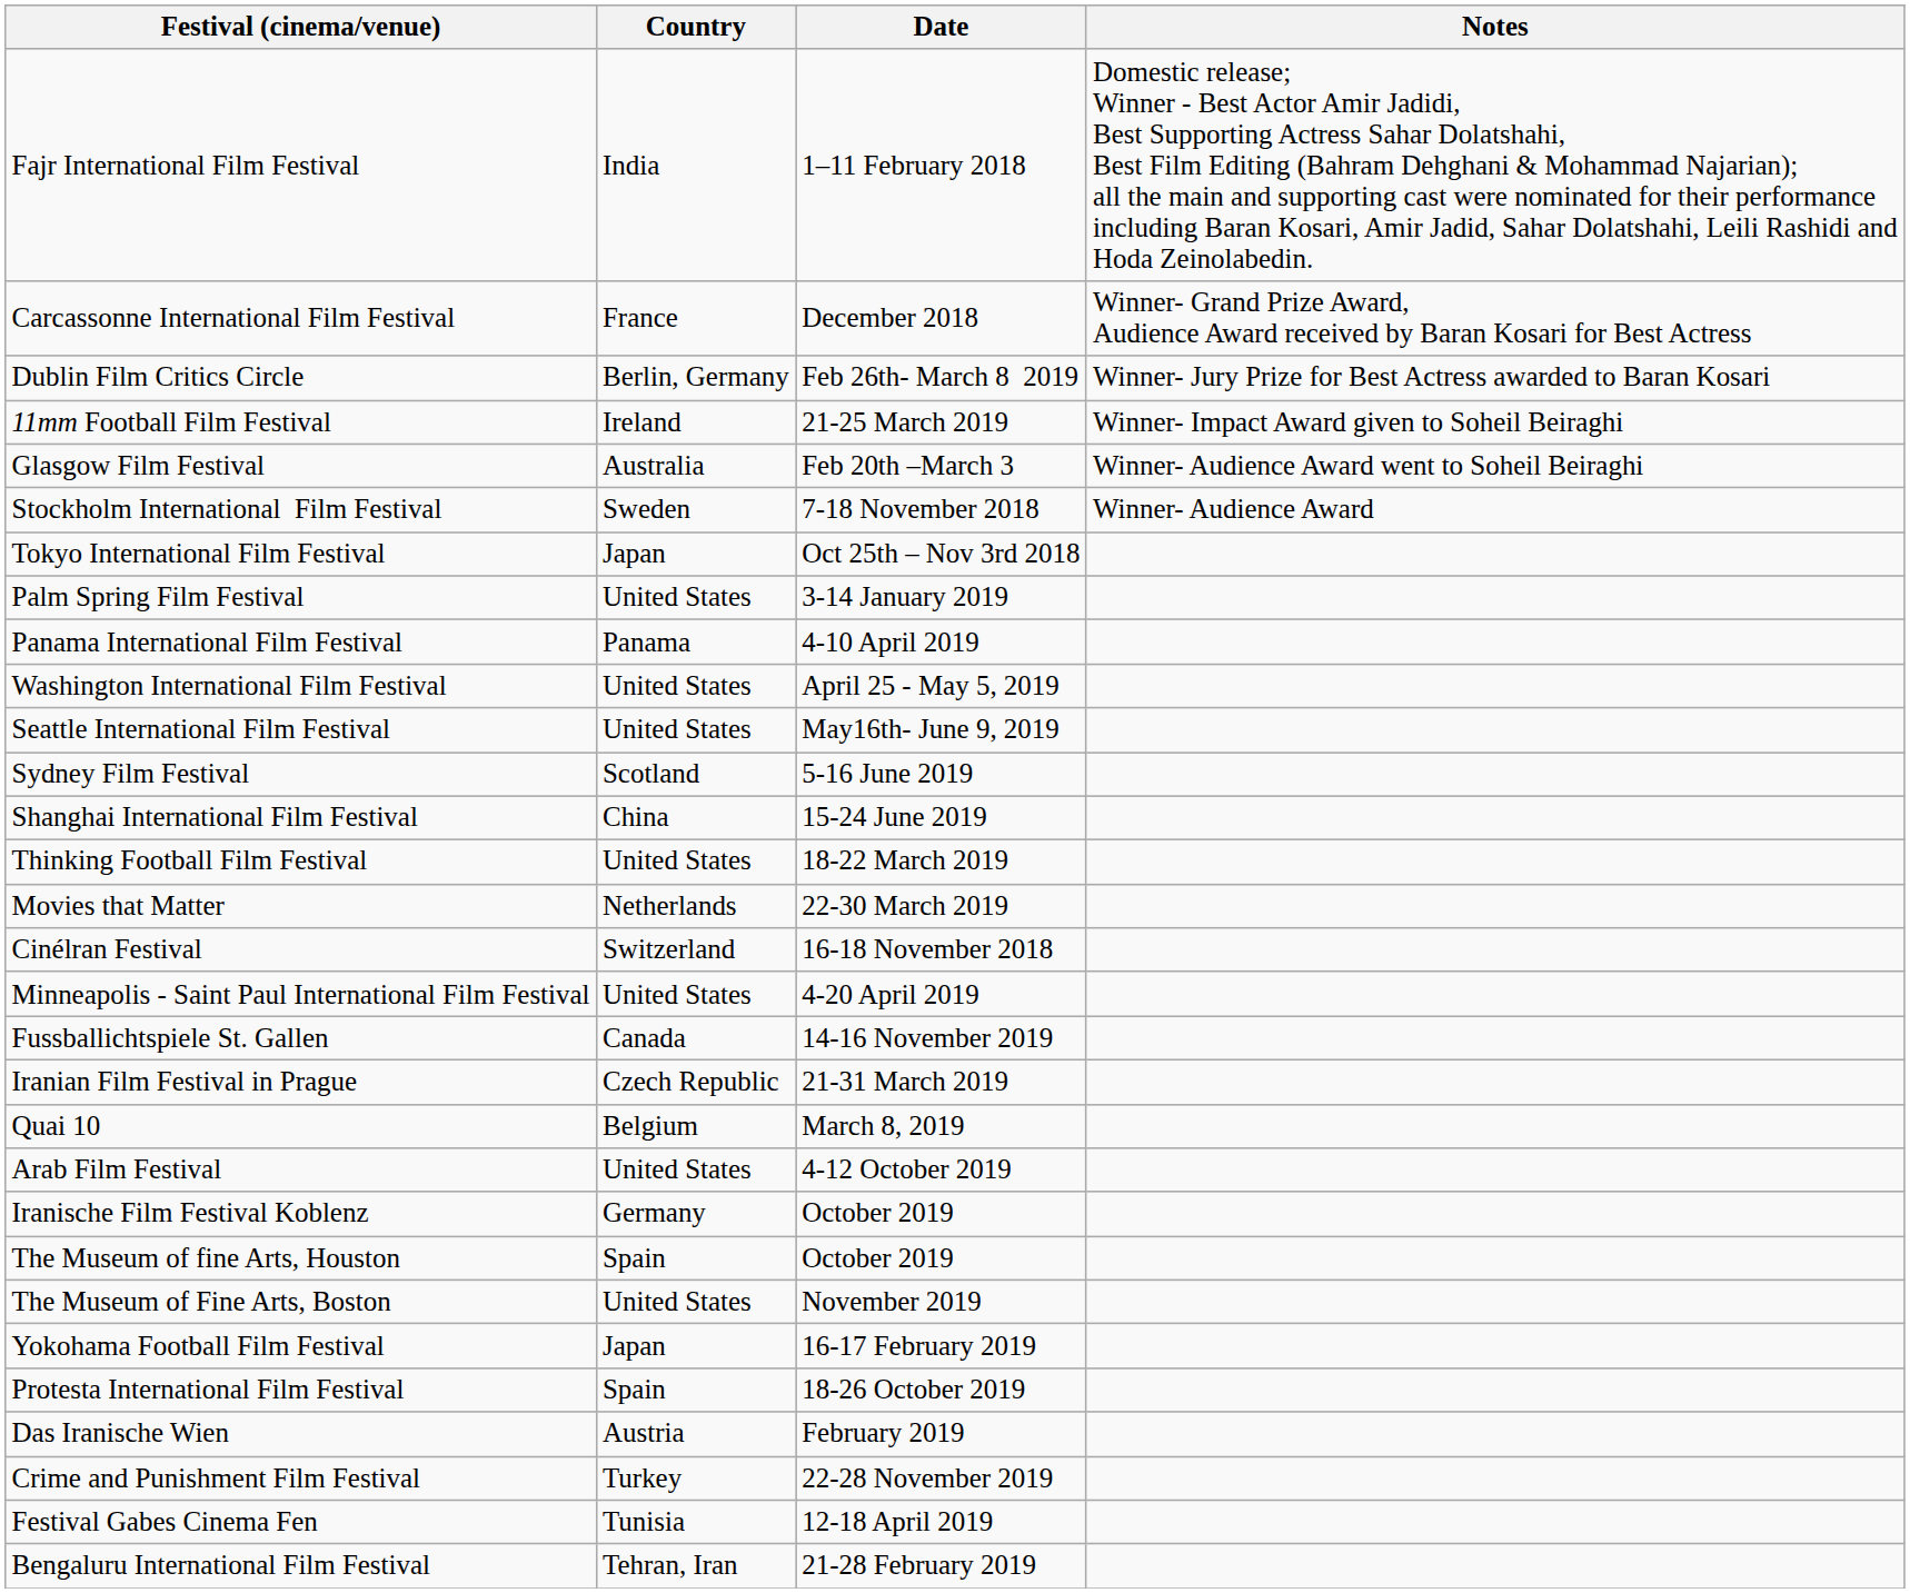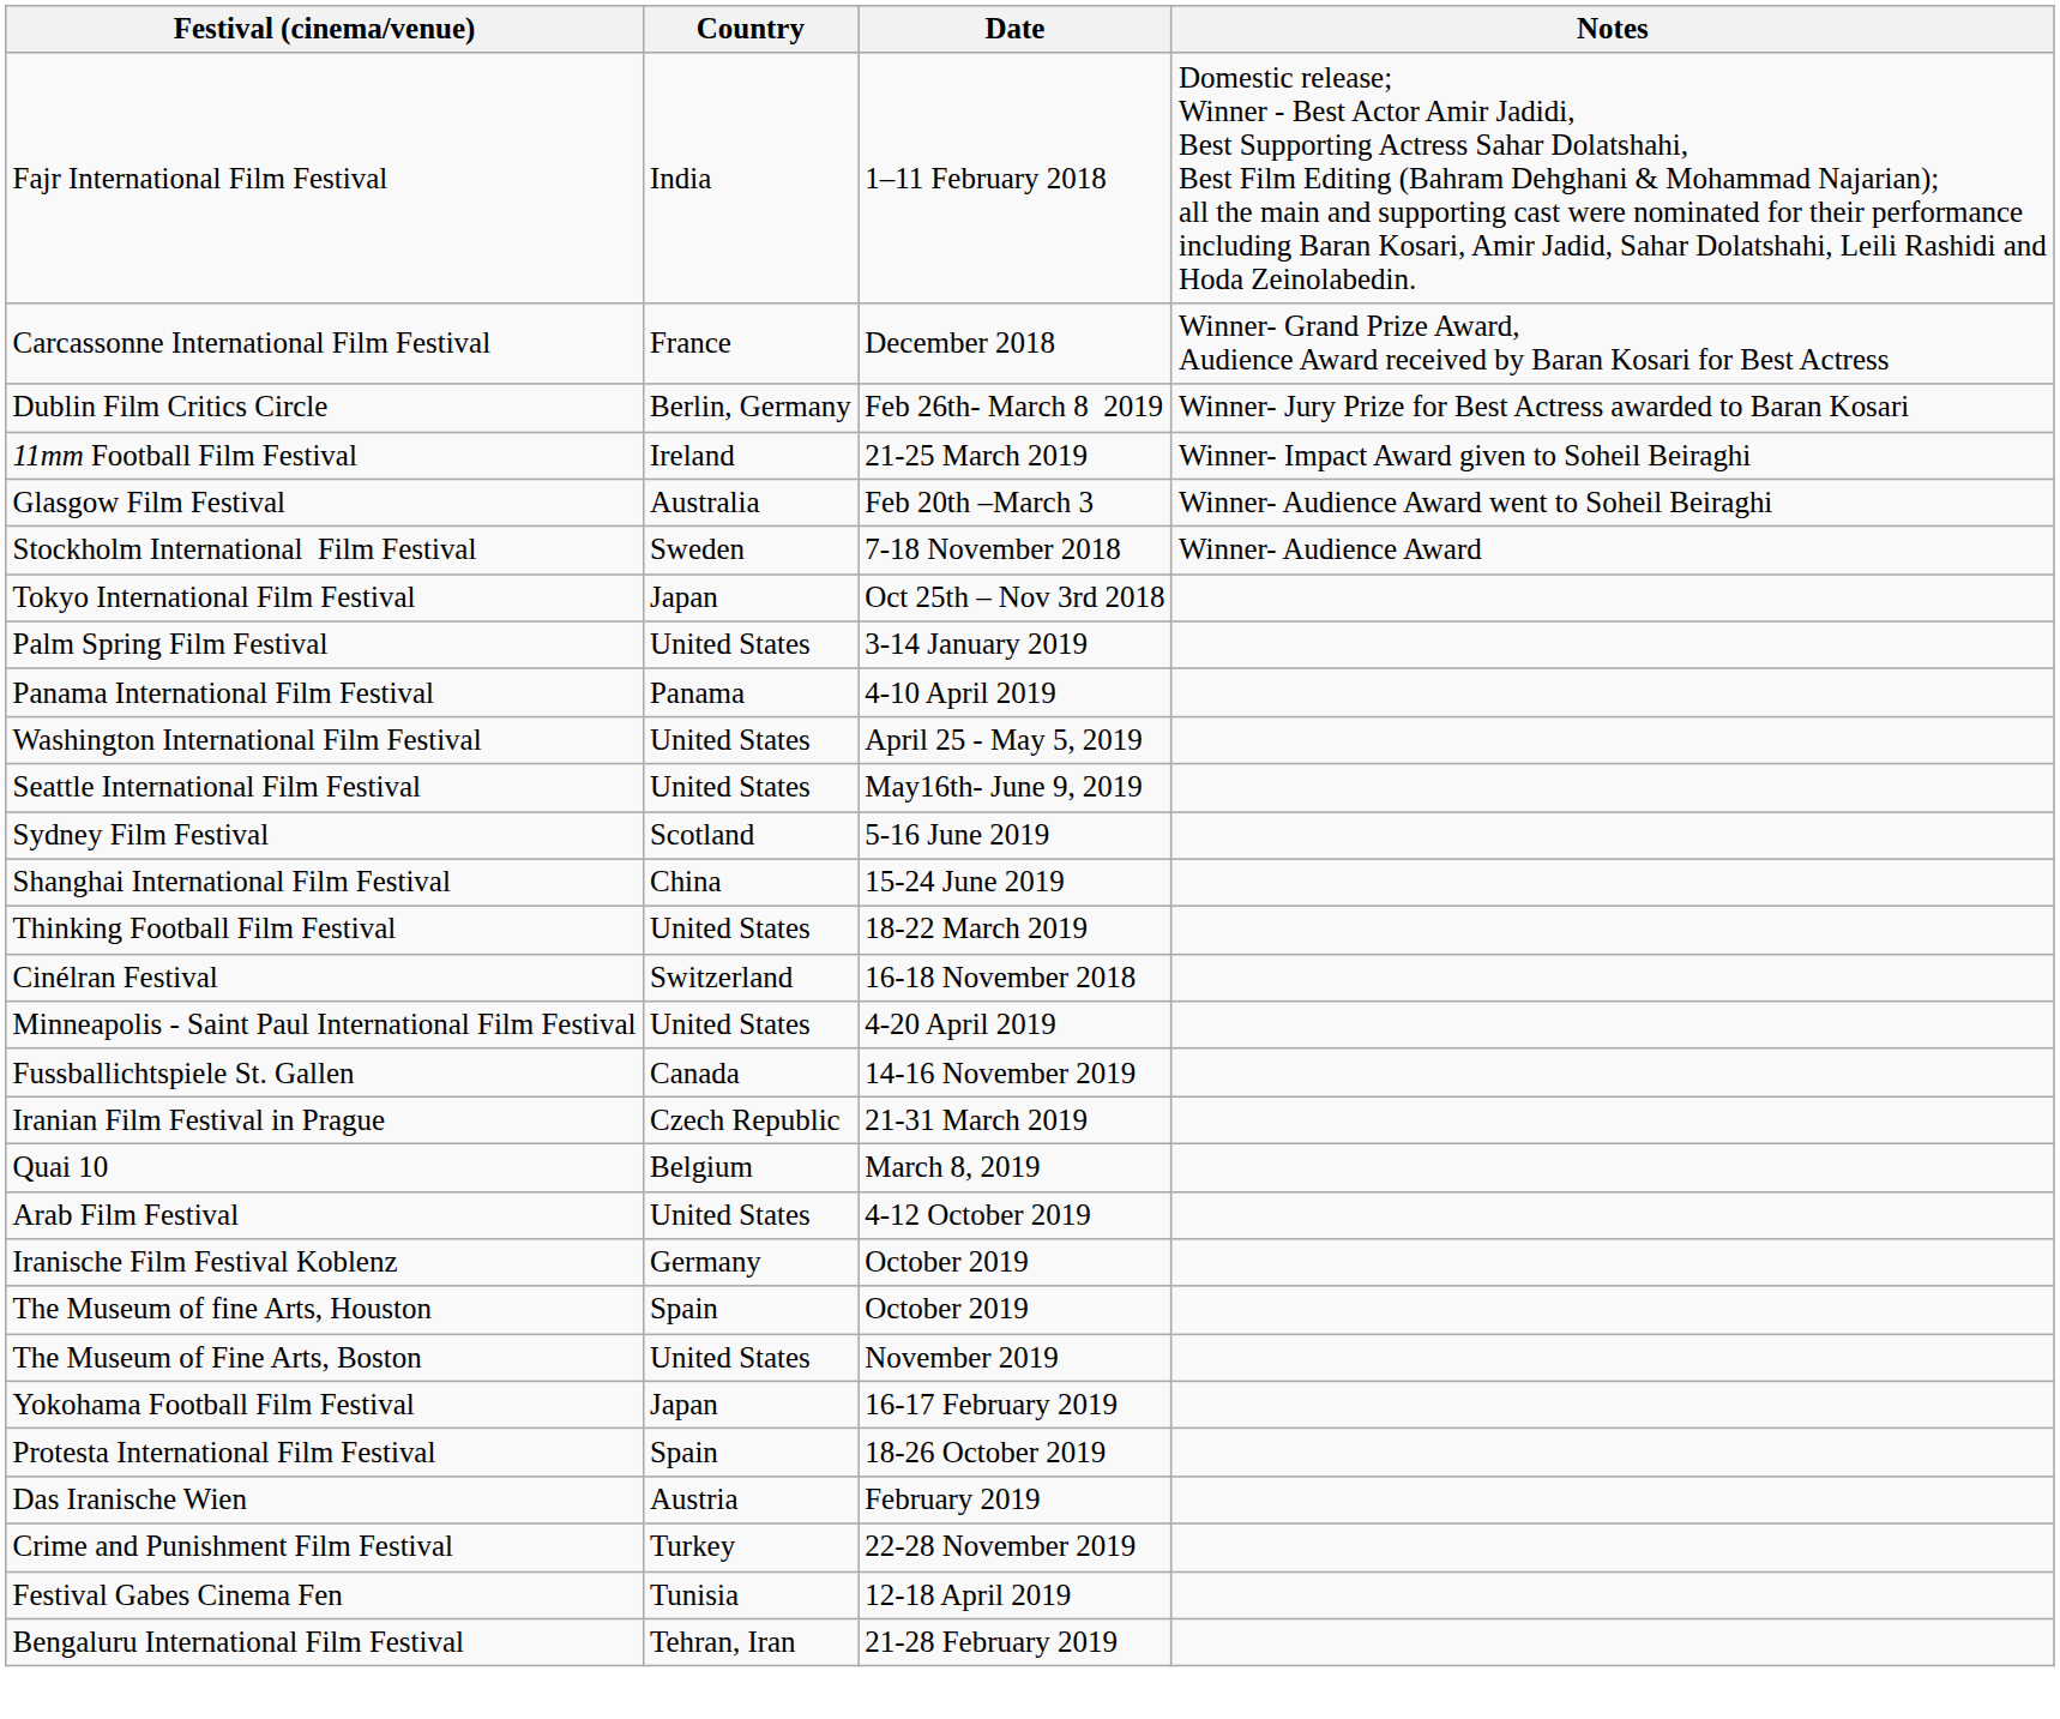- row: Movies that Matter | Netherlands | 22-30 March 2019
